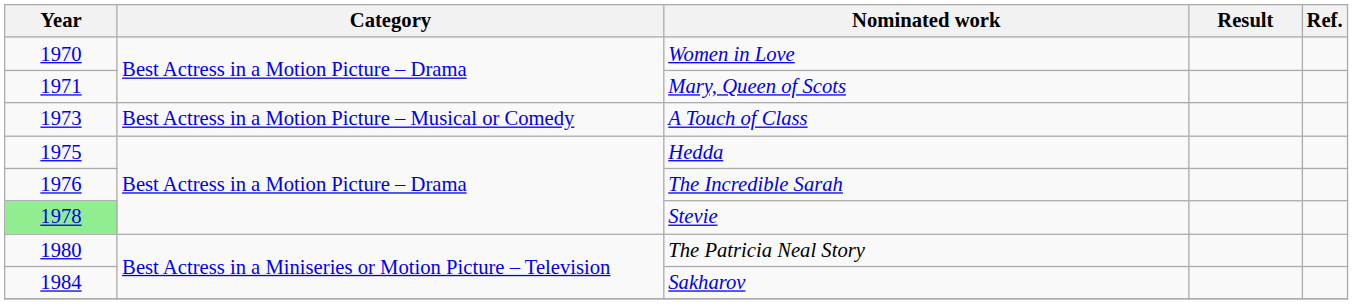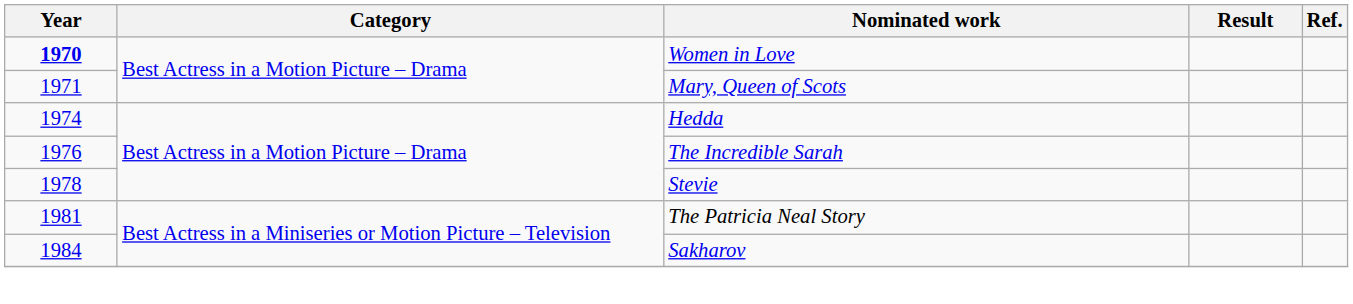Women in Love | Year: normal -> bold
- row: 1973 | Best Actress in a Motion Picture – Musical or Comedy | A Touch of Class
Hedda | Year: 1975 -> 1974
Stevie | Year: lightgreen background -> no background
The Patricia Neal Story | Year: 1980 -> 1981
